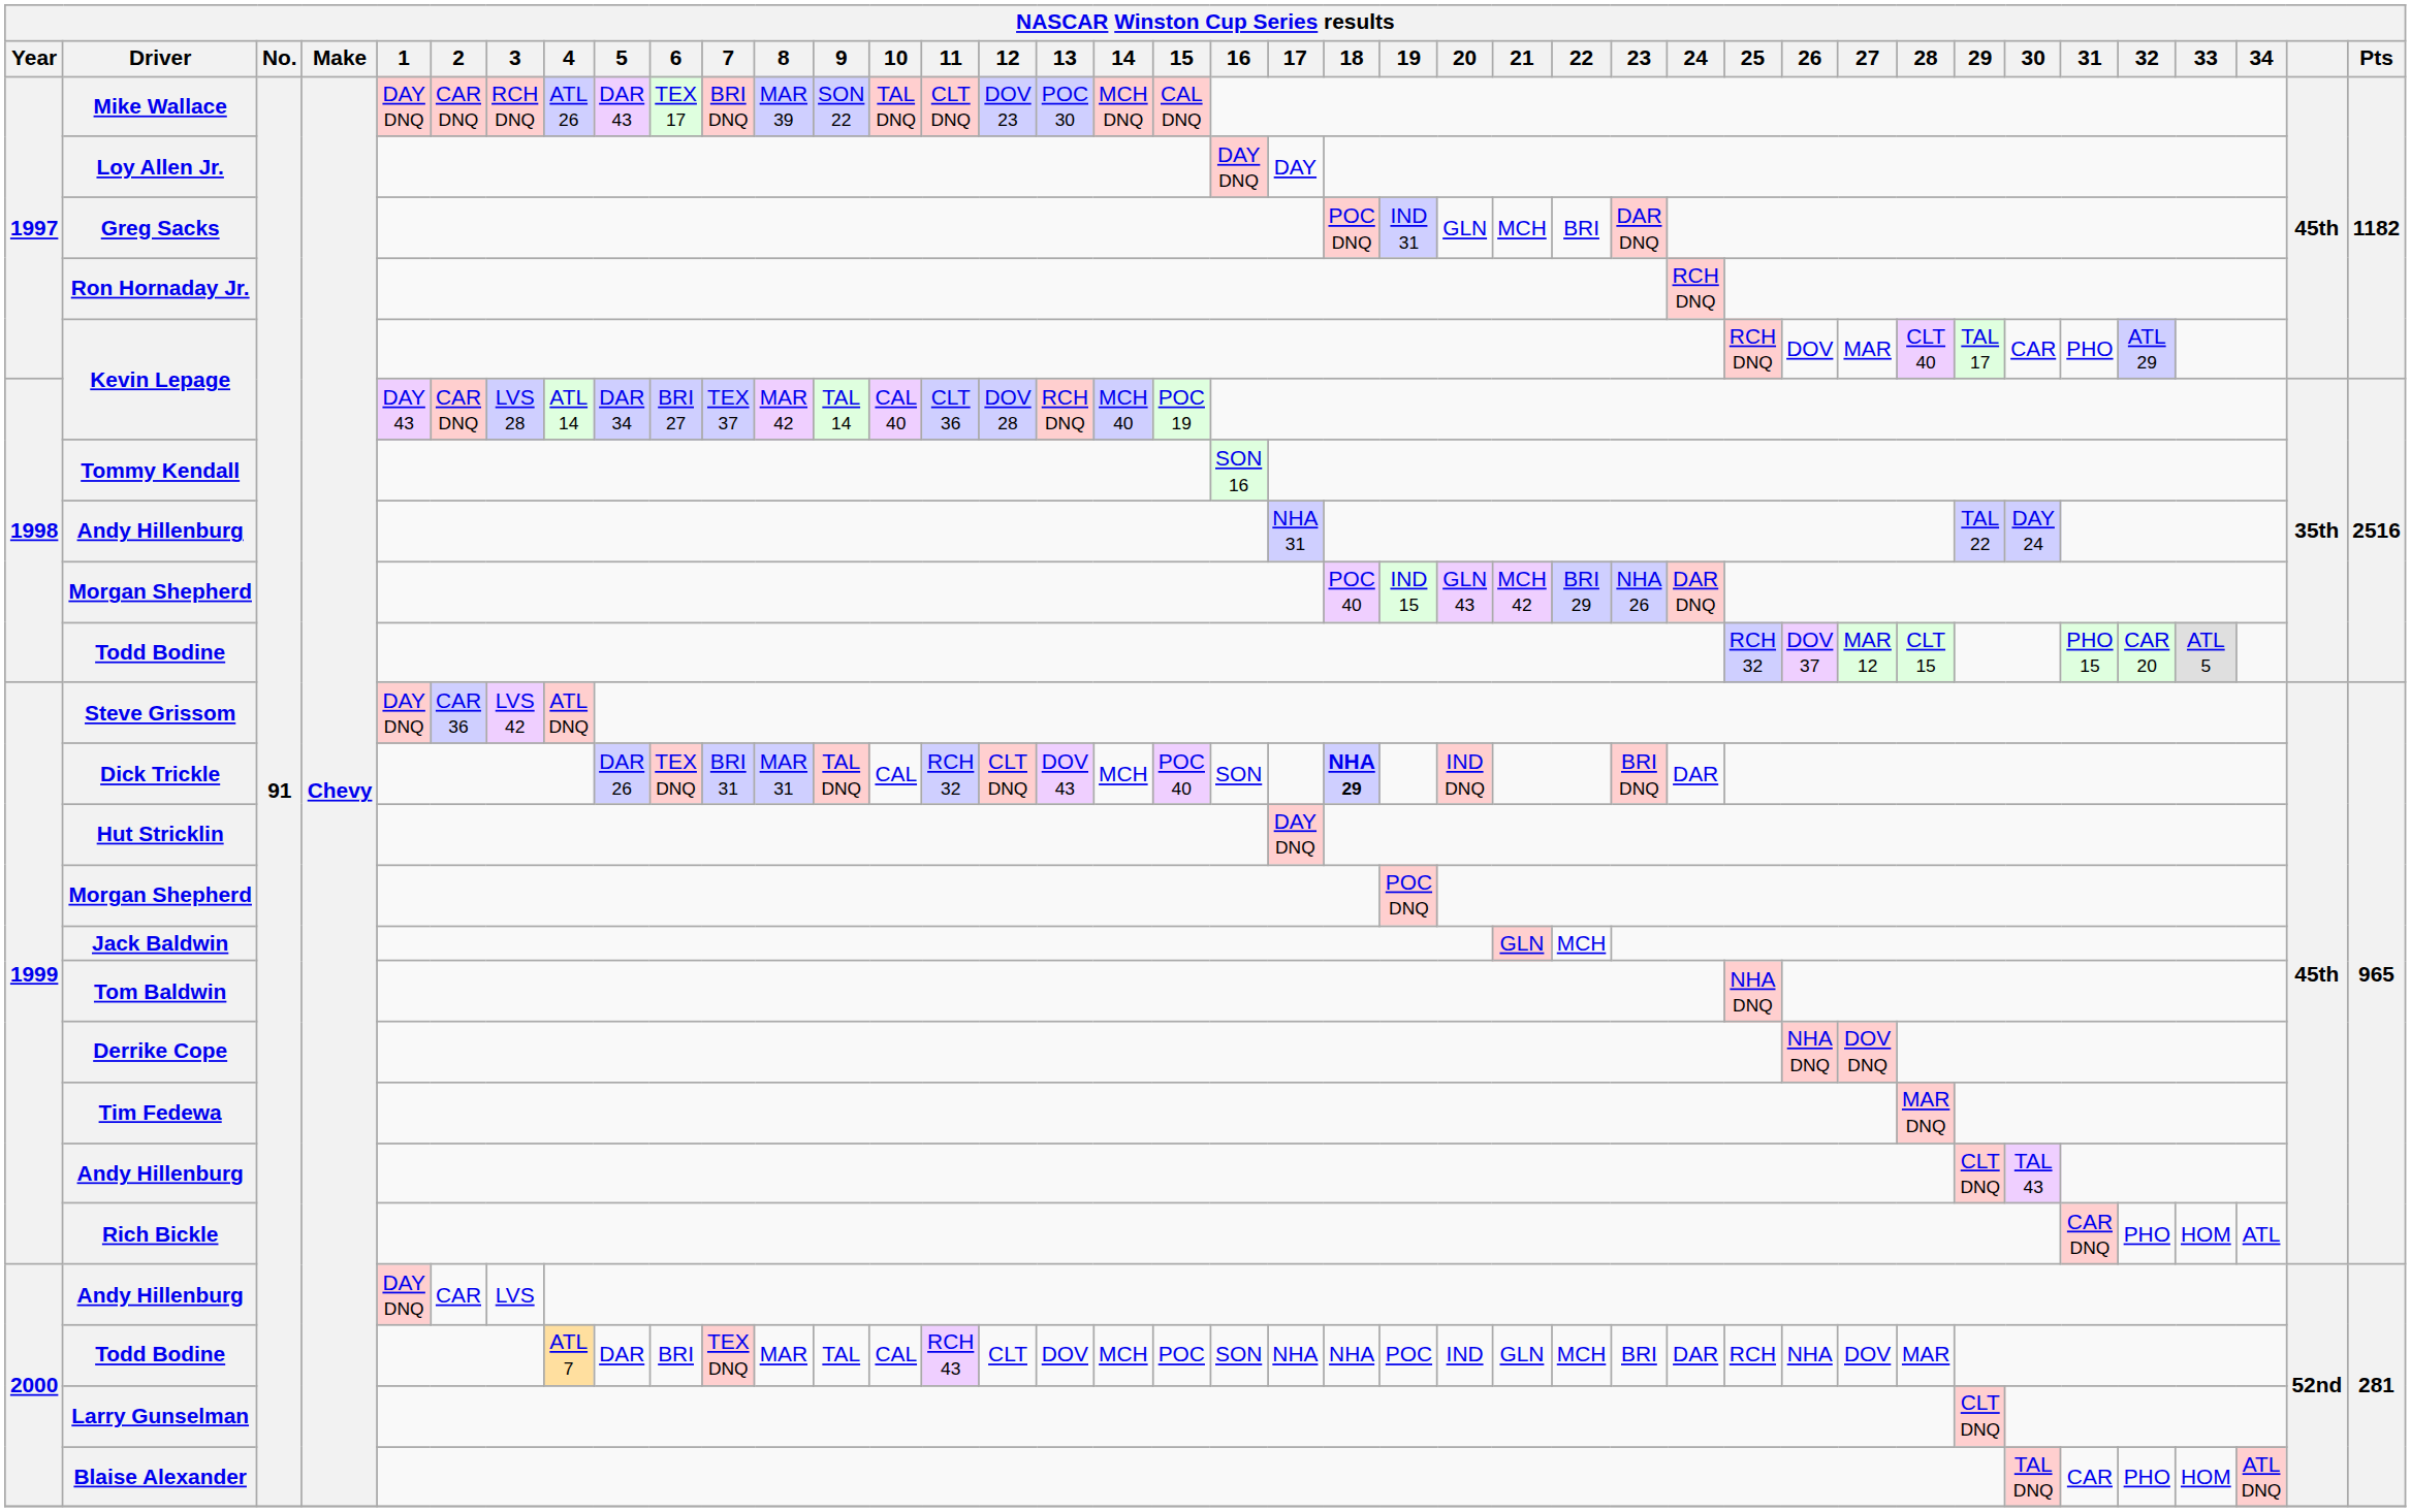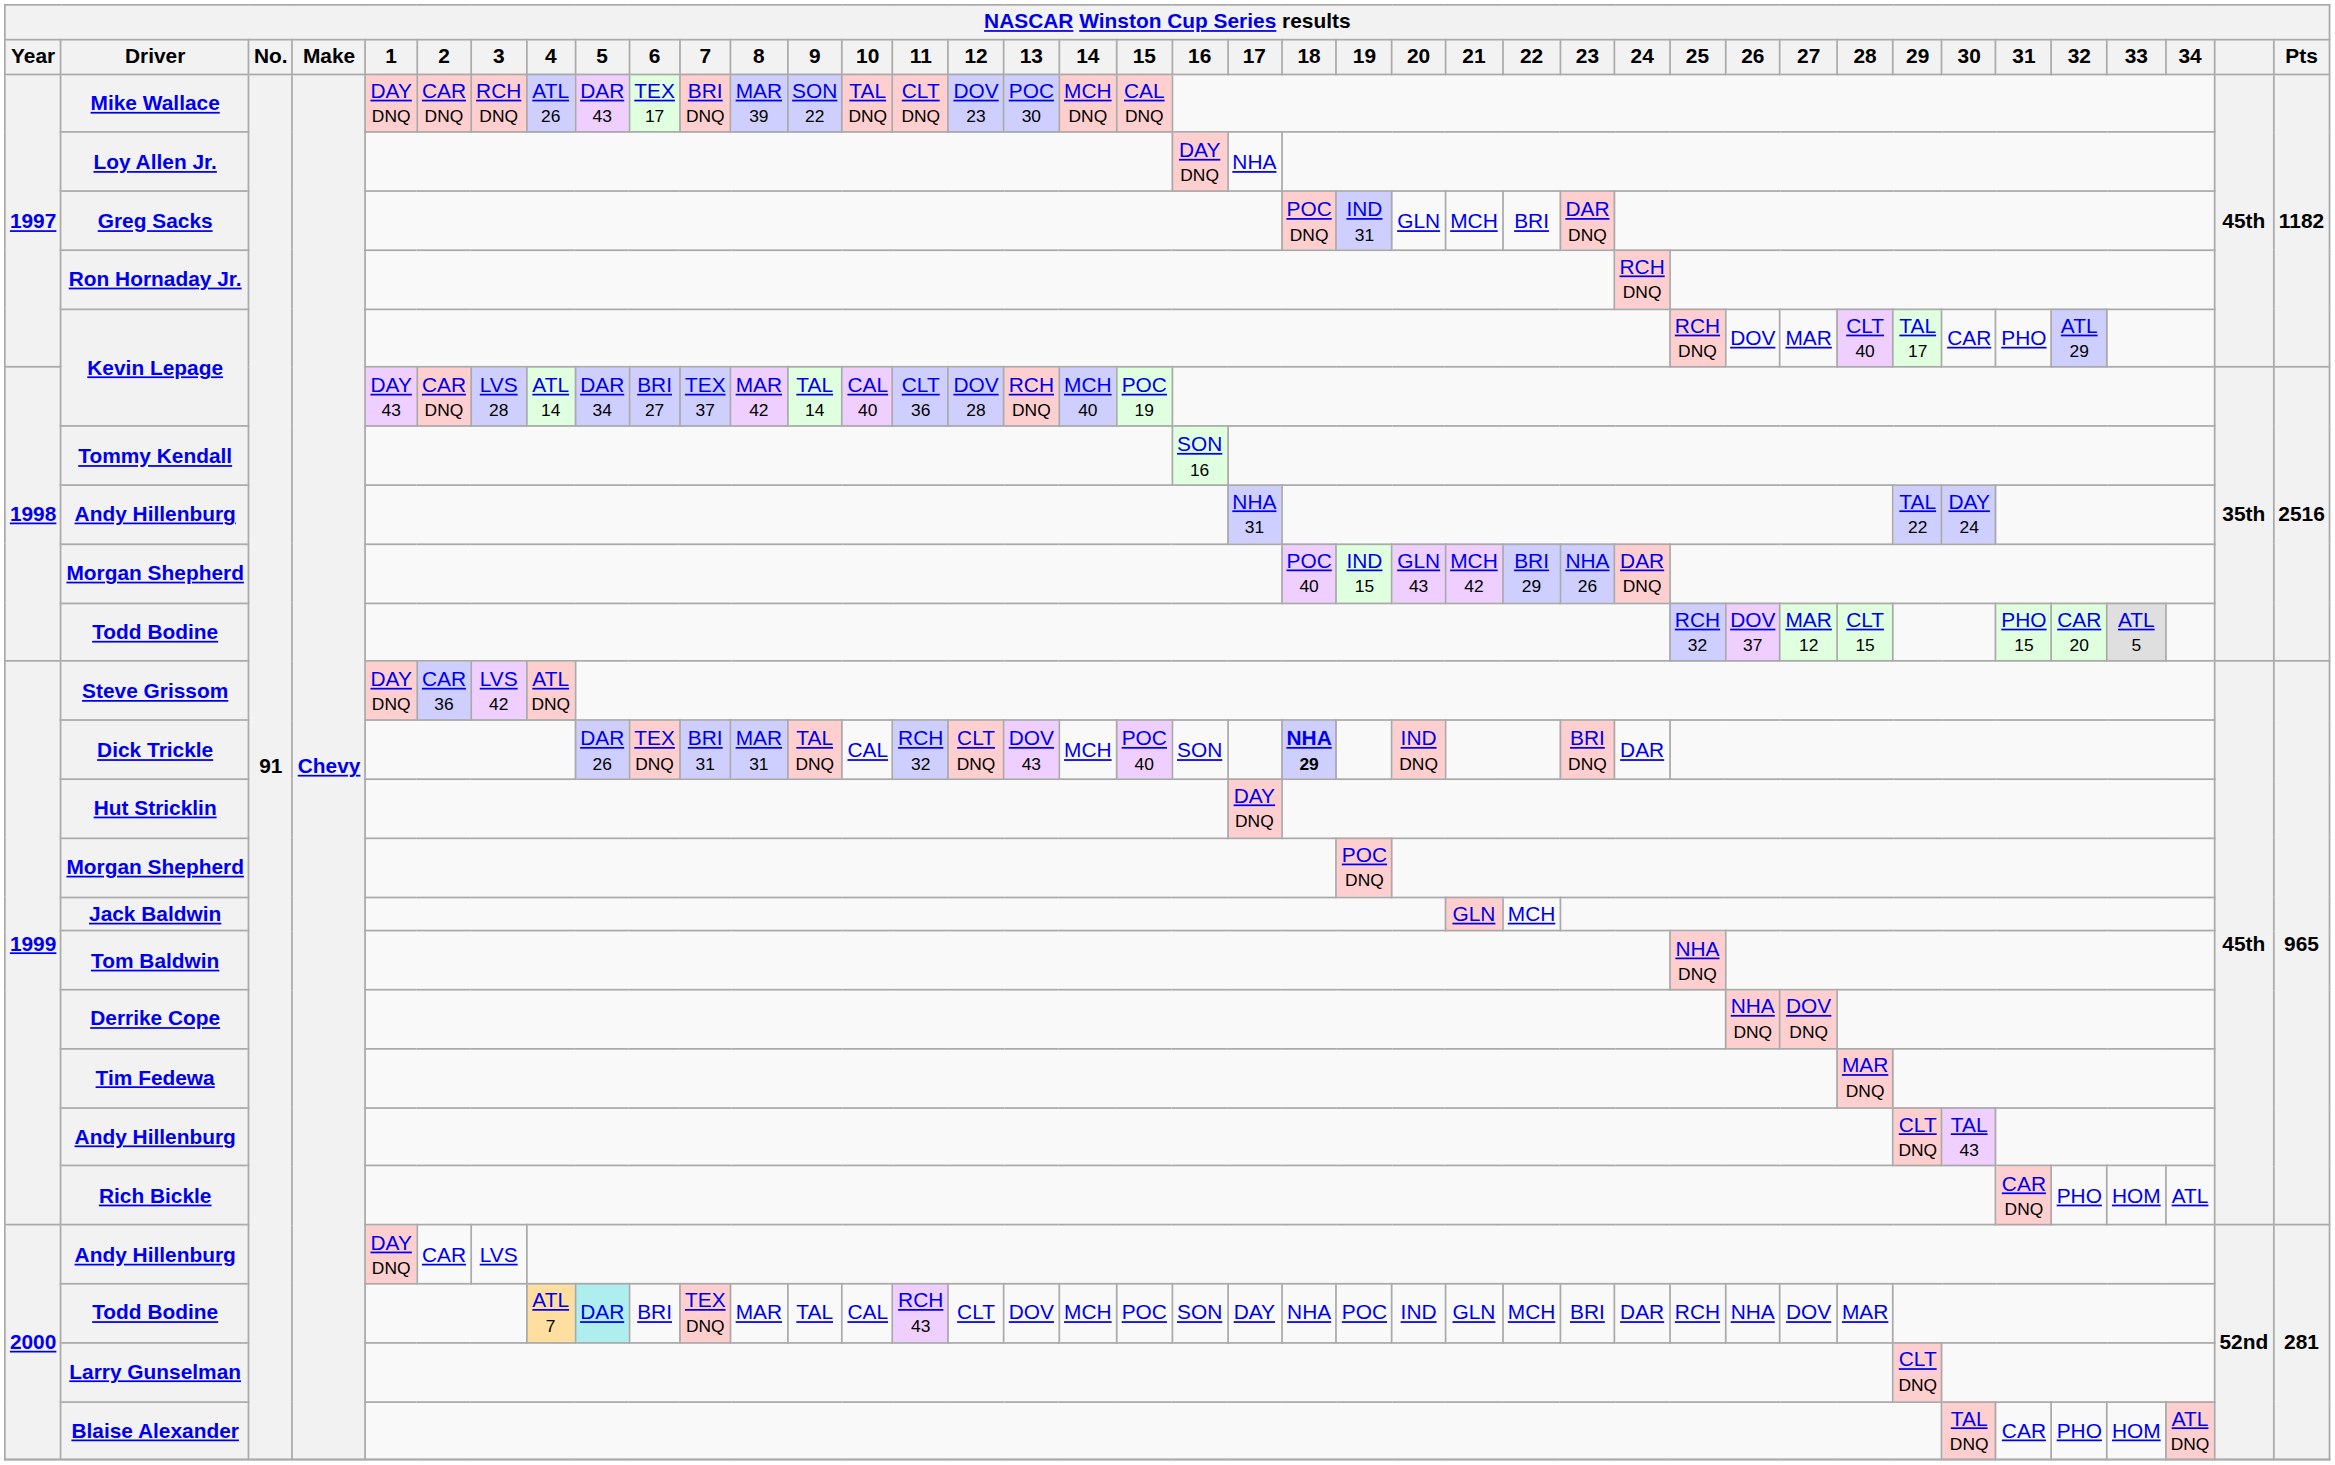Loy Allen Jr. | 17: DAY -> NHA
2000 / Todd Bodine | 5: no background -> paleturquoise background
2000 / Todd Bodine | 17: NHA -> DAY
